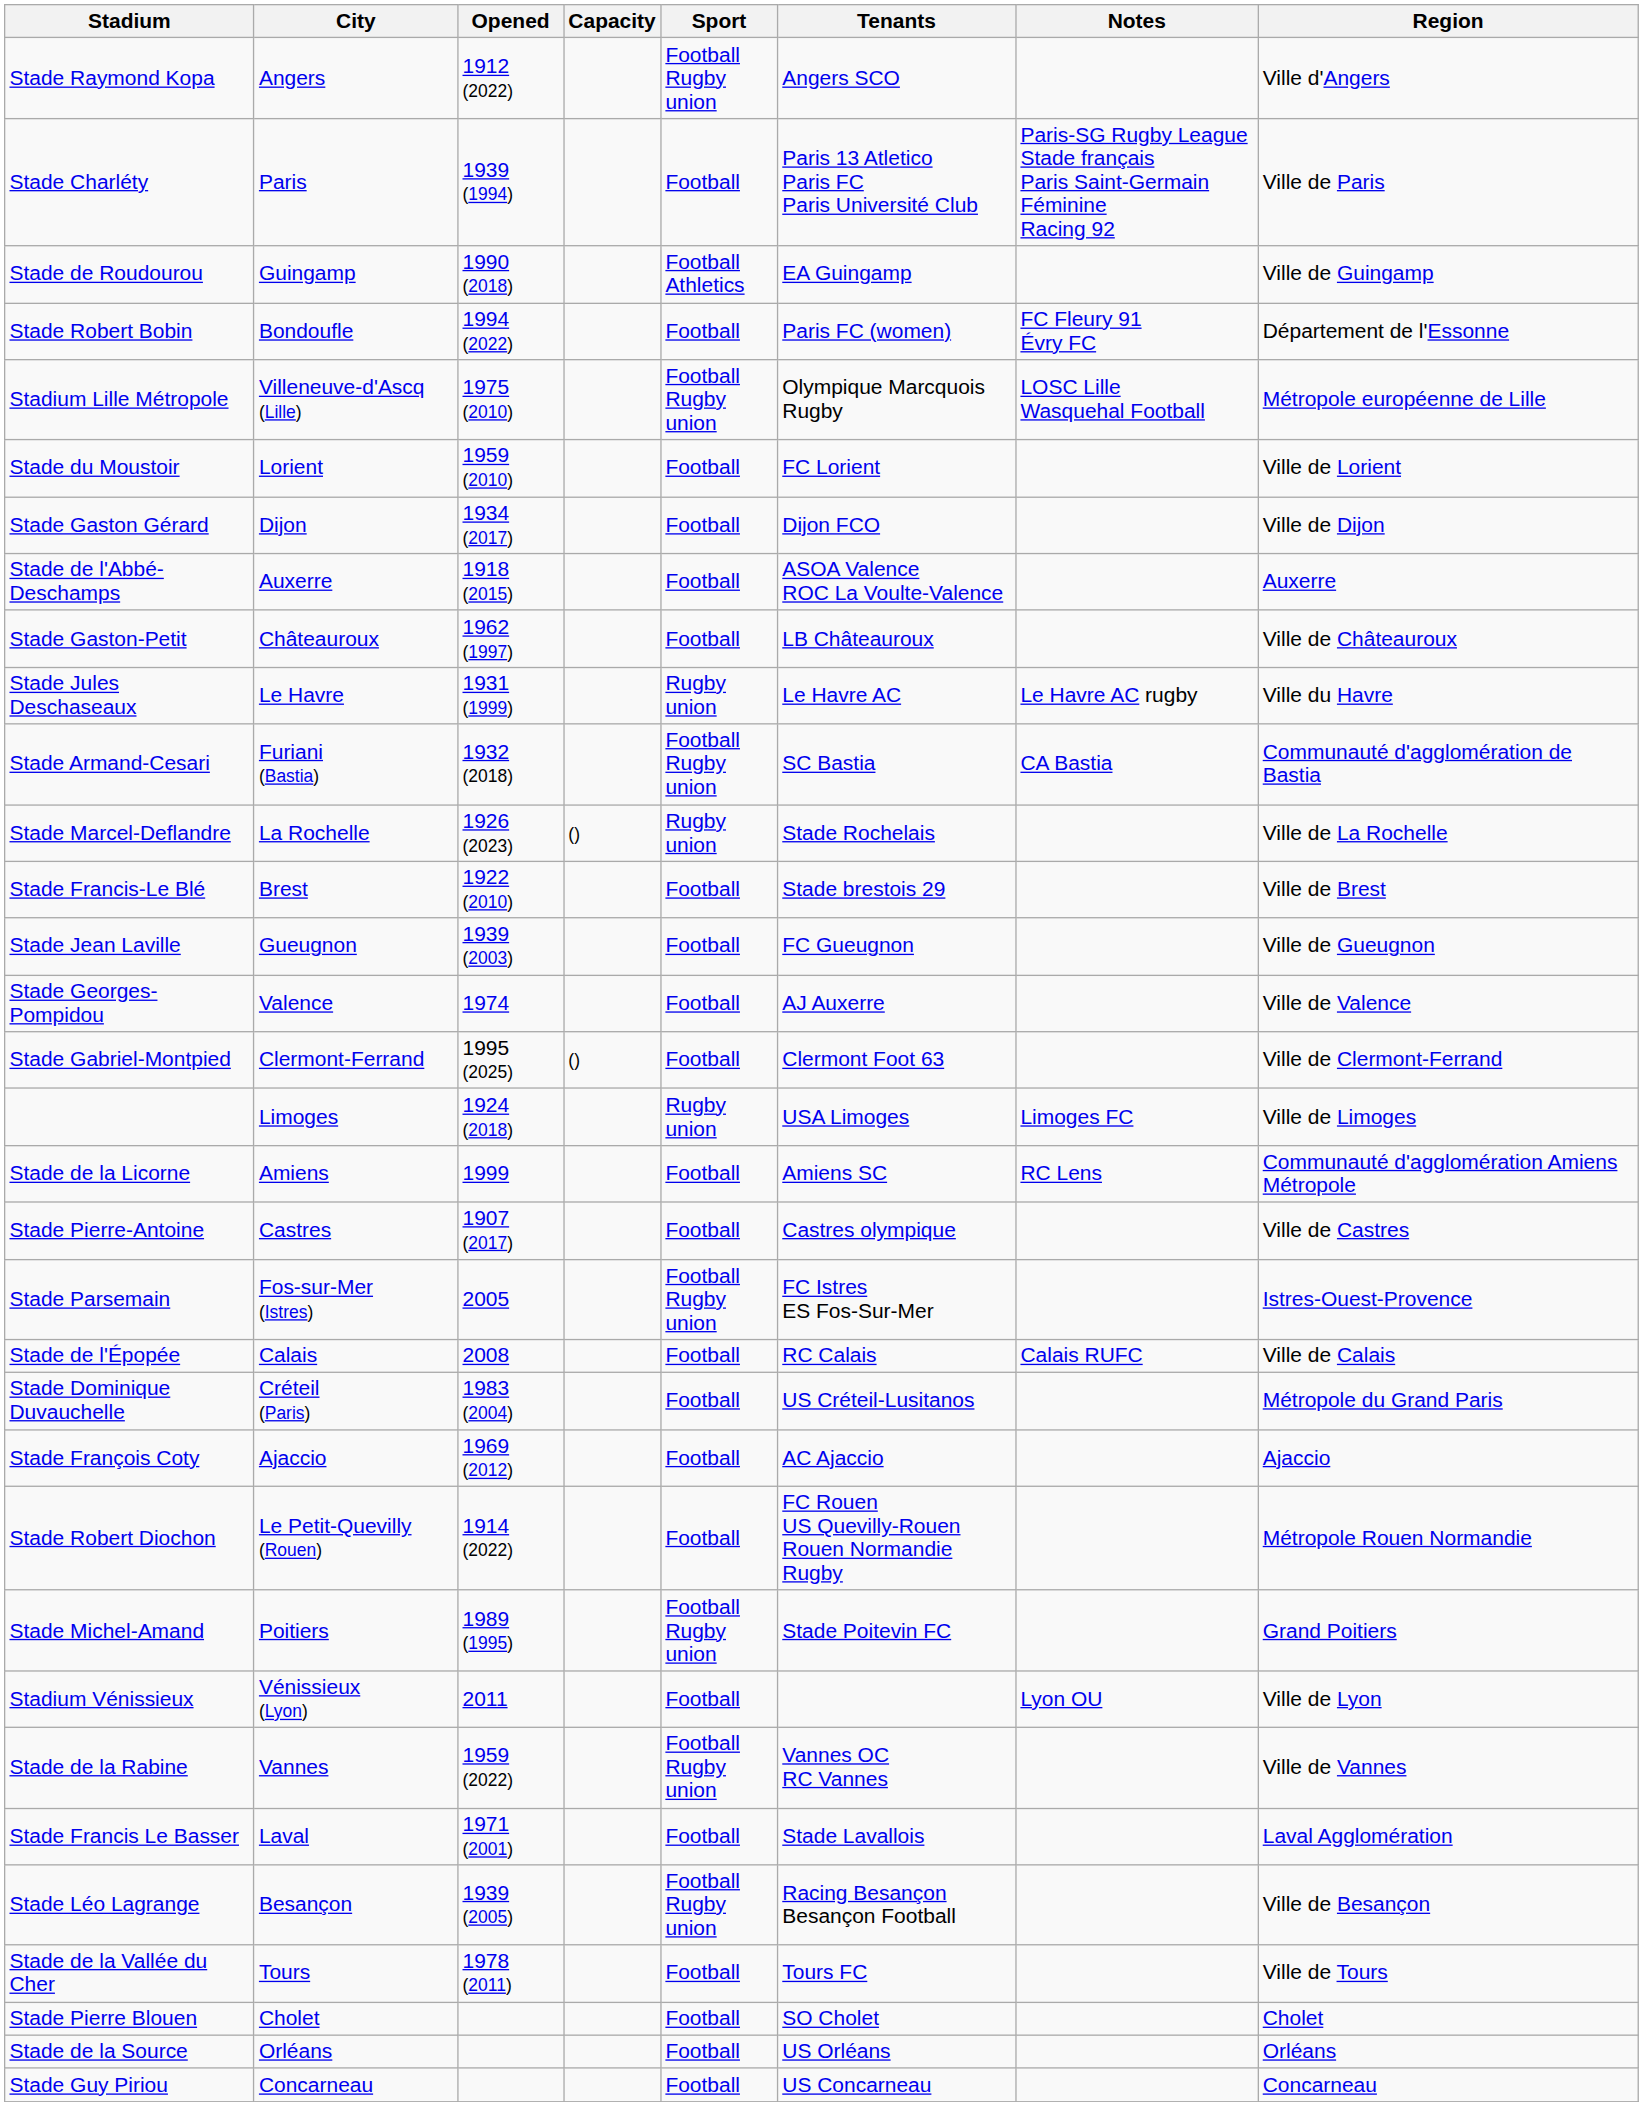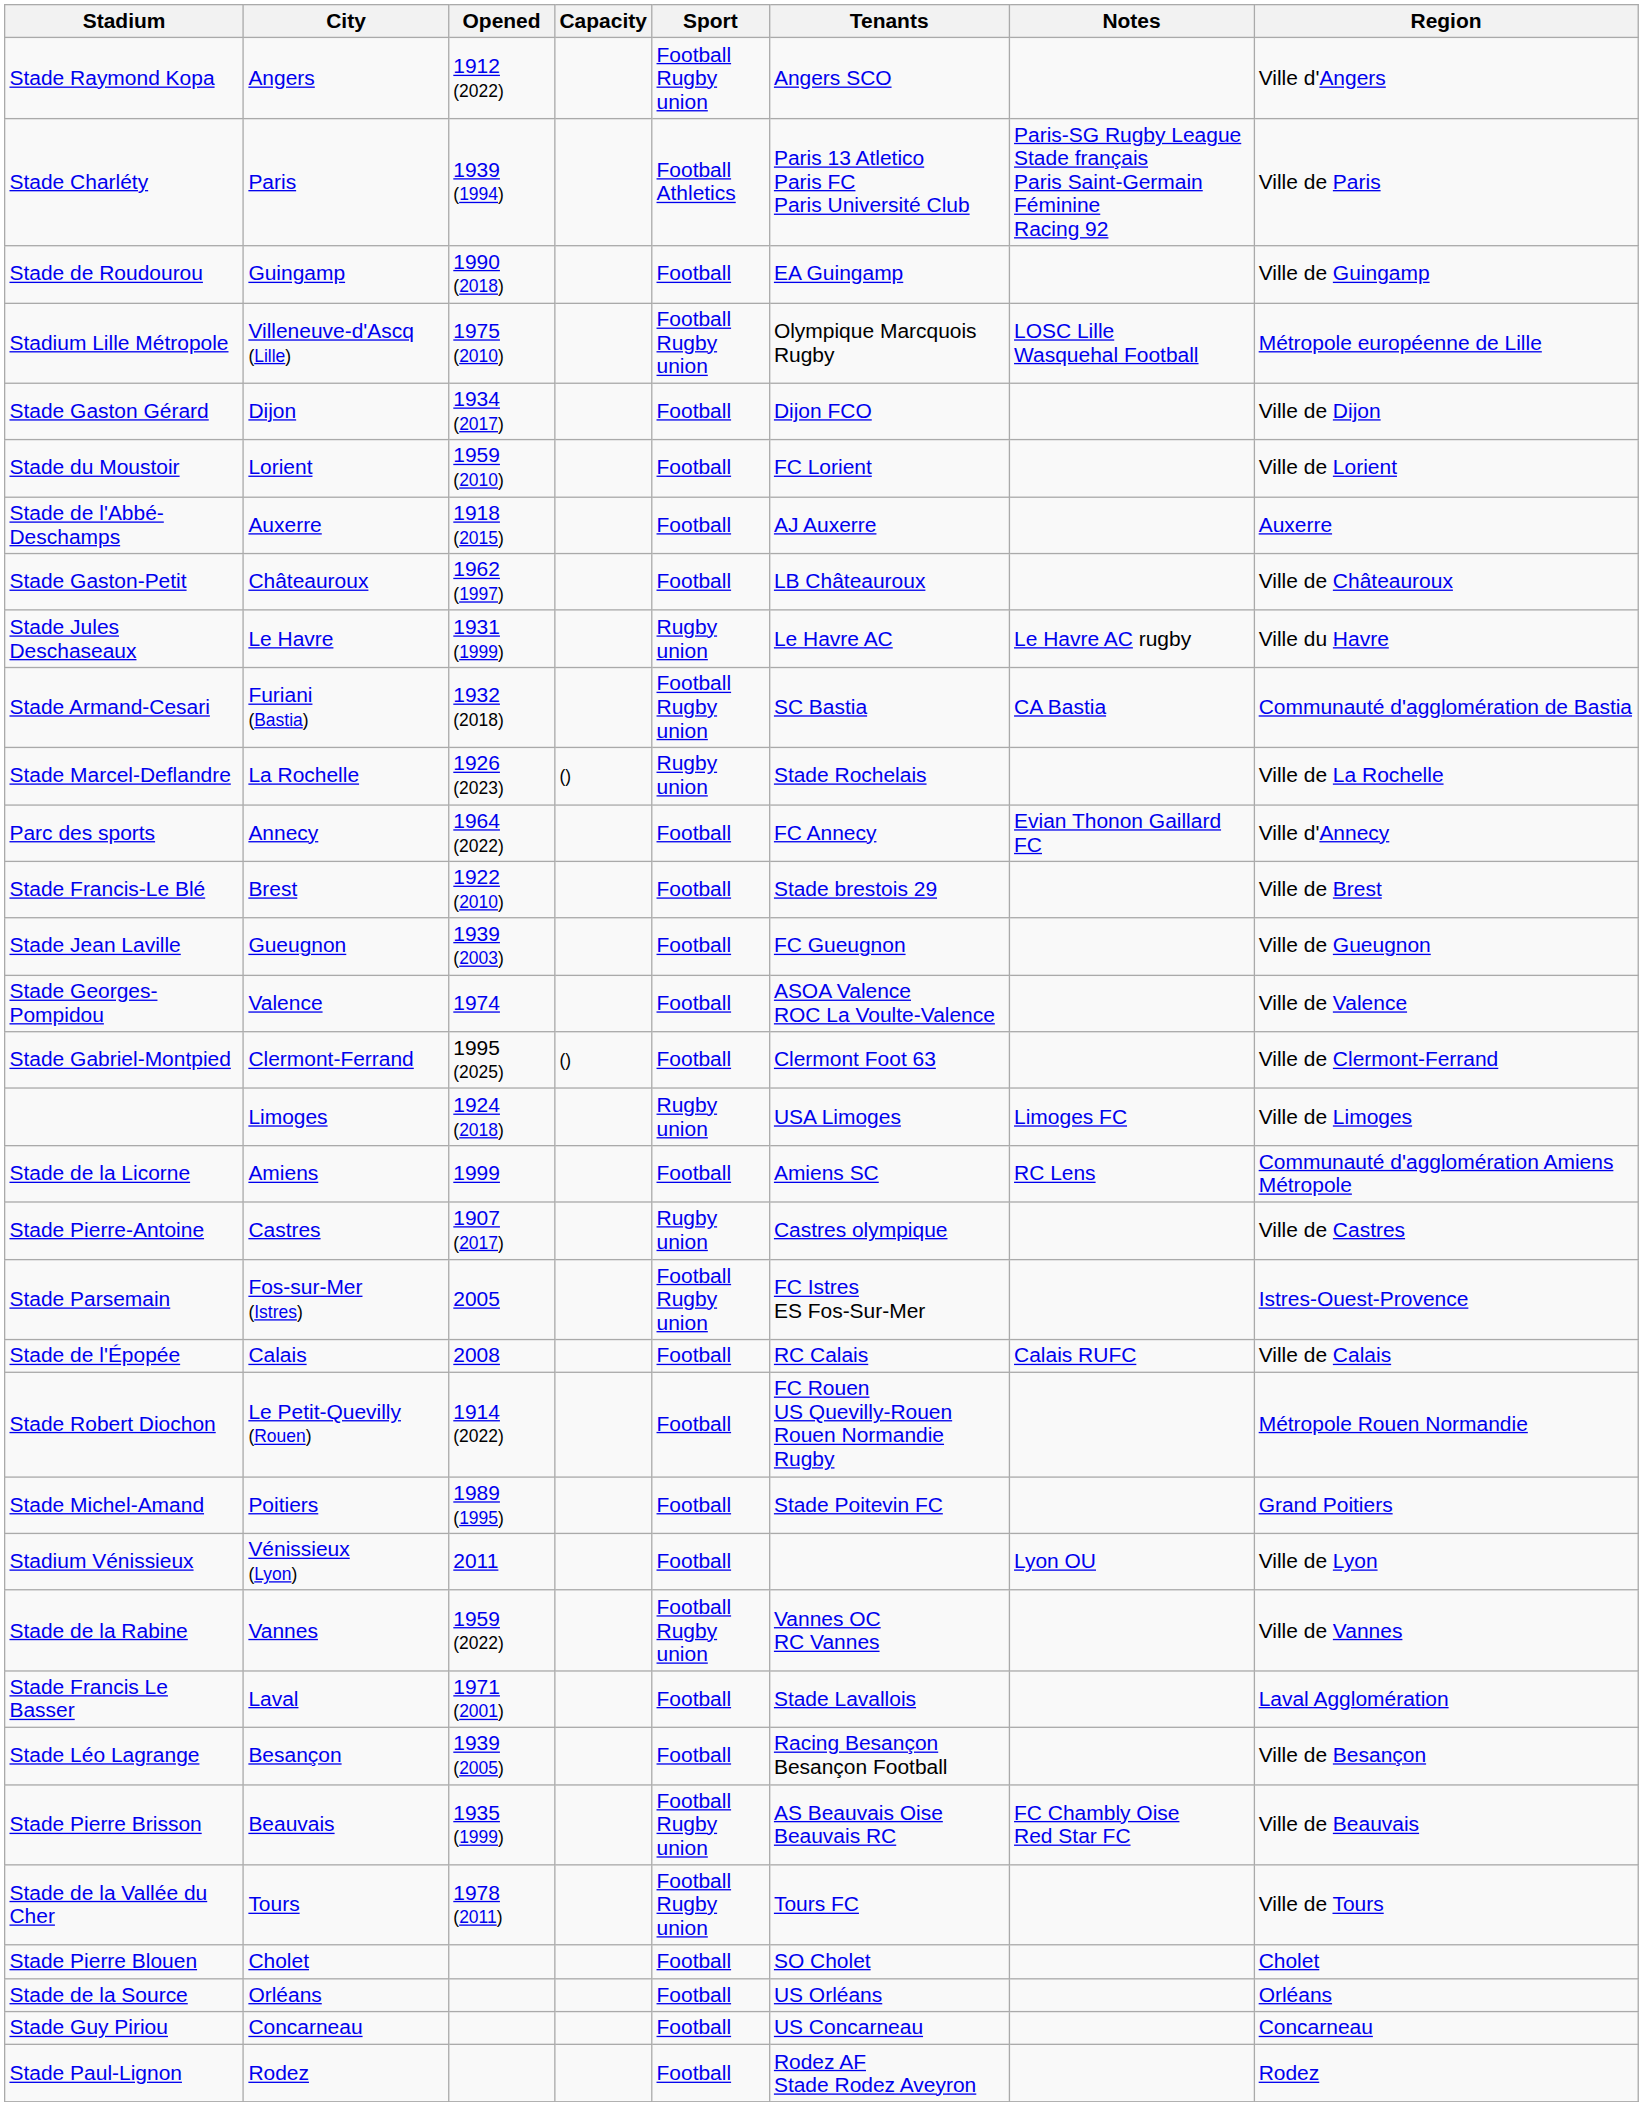Stade Charléty | Sport: Football -> Football Athletics
Stade de Roudourou | Sport: Football Athletics -> Football
- row: Stade Robert Bobin | Bondoufle | 1994 (2022) | Football | Paris FC (women) | FC Fleury 91 Évry FC | Département de l'Essonne
rows swapped: Stade du Moustoir <-> Stade Gaston Gérard
Stade de l'Abbé-Deschamps | Tenants: ASOA Valence ROC La Voulte-Valence -> AJ Auxerre
+ row: Parc des sports | Annecy | 1964 (2022) | Football | FC Annecy | Evian Thonon Gaillard FC | Ville d'Annecy
Stade Georges-Pompidou | Tenants: AJ Auxerre -> ASOA Valence ROC La Voulte-Valence
Stade Pierre-Antoine | Sport: Football -> Rugby union
- row: Stade Dominique Duvauchelle | Créteil (Paris) | 1983 (2004) | Football | US Créteil-Lusitanos | Métropole du Grand Paris
- row: Stade François Coty | Ajaccio | 1969 (2012) | Football | AC Ajaccio | Ajaccio
Stade Michel-Amand | Sport: Football Rugby union -> Football
Stade Léo Lagrange | Sport: Football Rugby union -> Football
+ row: Stade Pierre Brisson | Beauvais | 1935 (1999) | Football Rugby union | AS Beauvais Oise Beauvais RC | FC Chambly Oise Red Star FC | Ville de Beauvais
Stade de la Vallée du Cher | Sport: Football -> Football Rugby union
+ row: Stade Paul-Lignon | Rodez | Football | Rodez AF Stade Rodez Aveyron | Rodez
